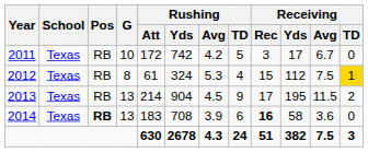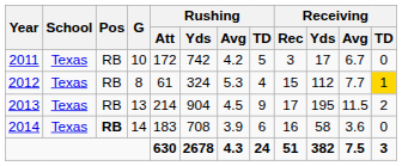2012 | Receiving / Avg: 7.5 -> 7.7
2014 | G: 13 -> 14
2014 | Receiving / Rec: bold -> normal
